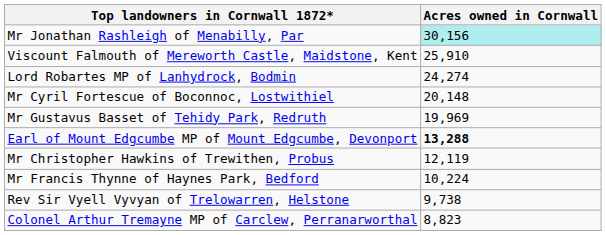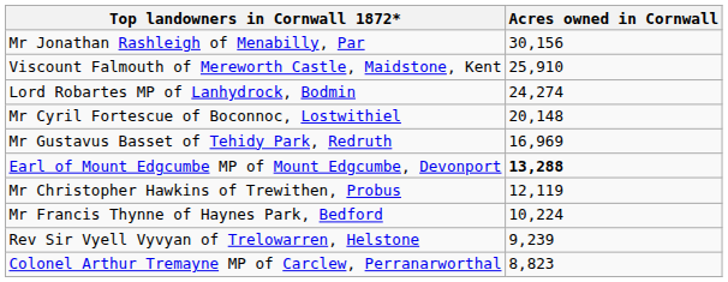Mr Jonathan Rashleigh of Menabilly, Par | Acres owned in Cornwall: paleturquoise background -> no background
Mr Gustavus Basset of Tehidy Park, Redruth | Acres owned in Cornwall: 19,969 -> 16,969
Rev Sir Vyell Vyvyan of Trelowarren, Helstone | Acres owned in Cornwall: 9,738 -> 9,239
